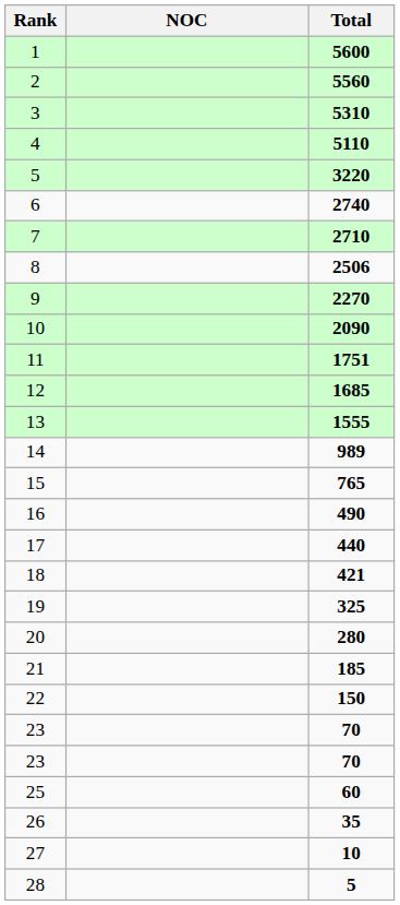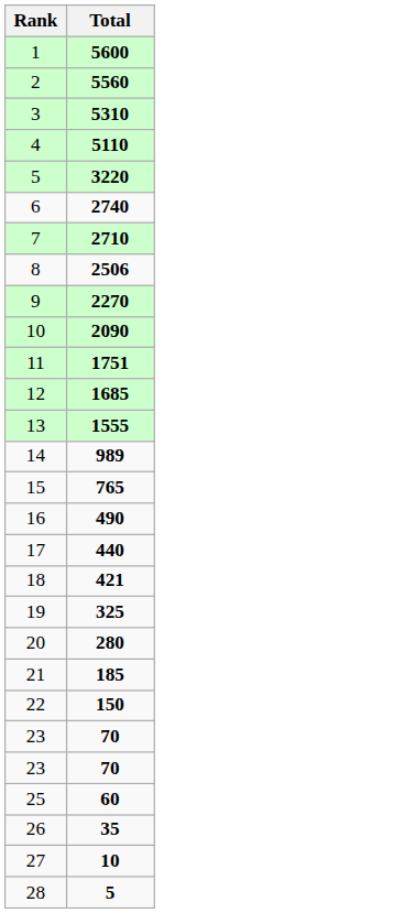- column: NOC
